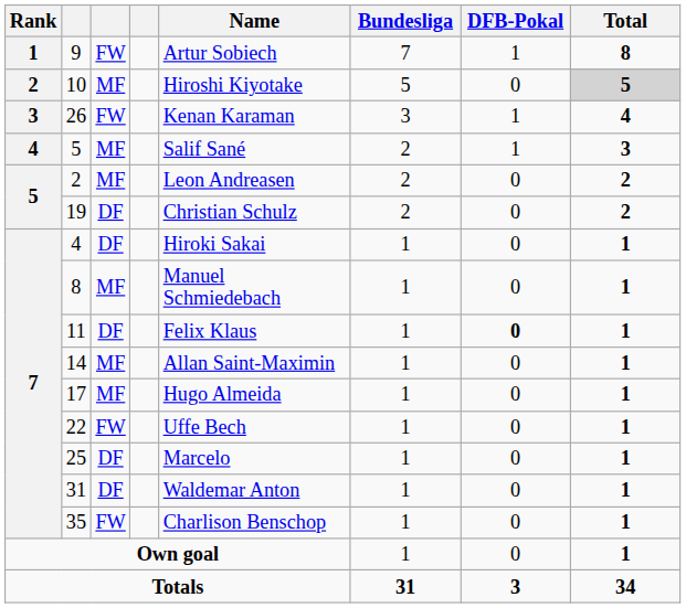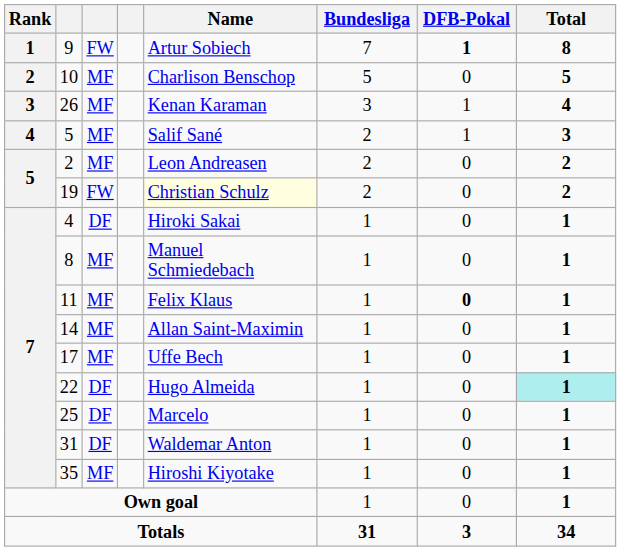9 | DFB-Pokal: normal -> bold
10 | Name: Hiroshi Kiyotake -> Charlison Benschop
10 | Total: lightgrey background -> no background
26 | column 3: FW -> MF
19 | column 3: DF -> FW
19 | Name: no background -> lightyellow background
11 | column 3: DF -> MF
17 | Name: Hugo Almeida -> Uffe Bech
22 | column 3: FW -> DF
22 | Name: Uffe Bech -> Hugo Almeida
22 | Total: no background -> paleturquoise background
35 | column 3: FW -> MF
35 | Name: Charlison Benschop -> Hiroshi Kiyotake
